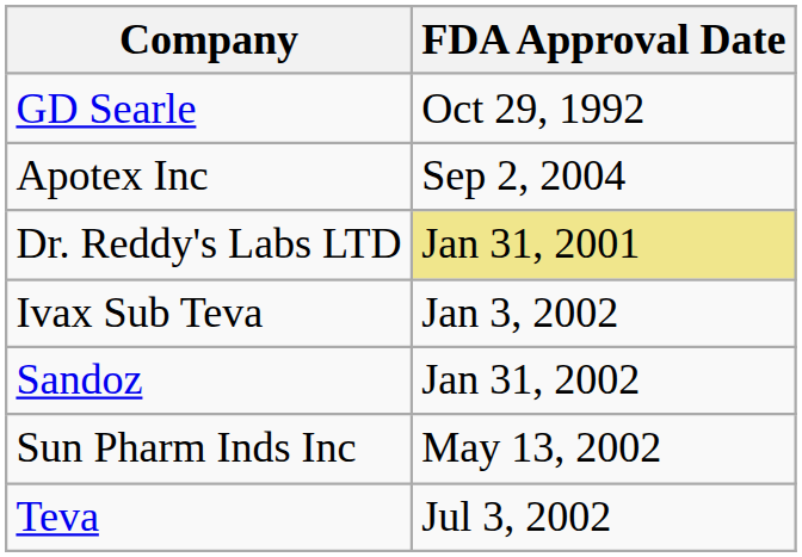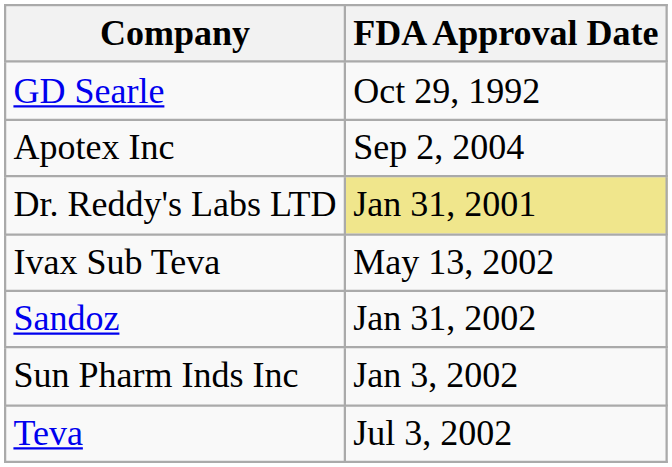Ivax Sub Teva | FDA Approval Date: Jan 3, 2002 -> May 13, 2002
Sun Pharm Inds Inc | FDA Approval Date: May 13, 2002 -> Jan 3, 2002
